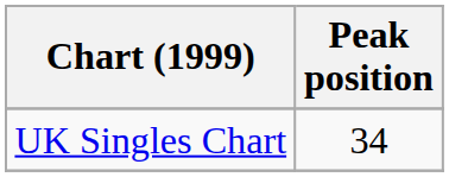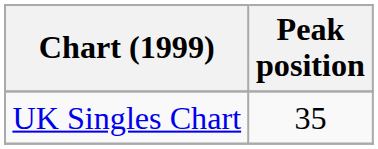UK Singles Chart | Peak position: 34 -> 35
